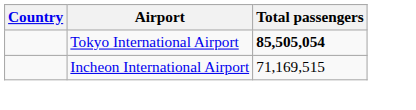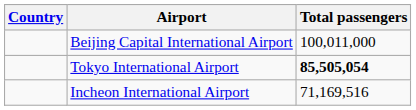+ row: Beijing Capital International Airport | 100,011,000
Incheon International Airport | Total passengers: 71,169,515 -> 71,169,516
